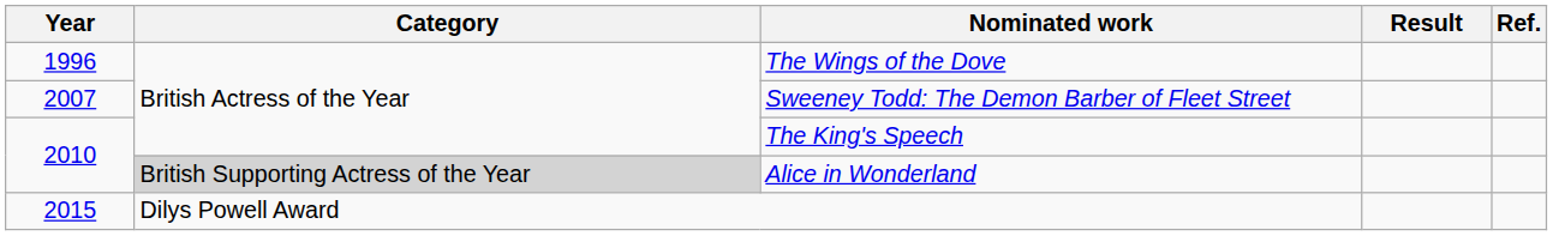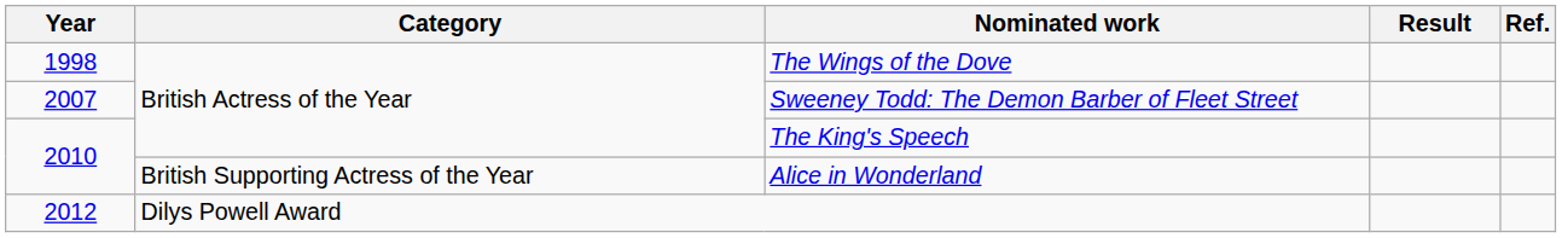The Wings of the Dove | Year: 1996 -> 1998
Alice in Wonderland | Category: lightgrey background -> no background
Dilys Powell Award | Year: 2015 -> 2012
